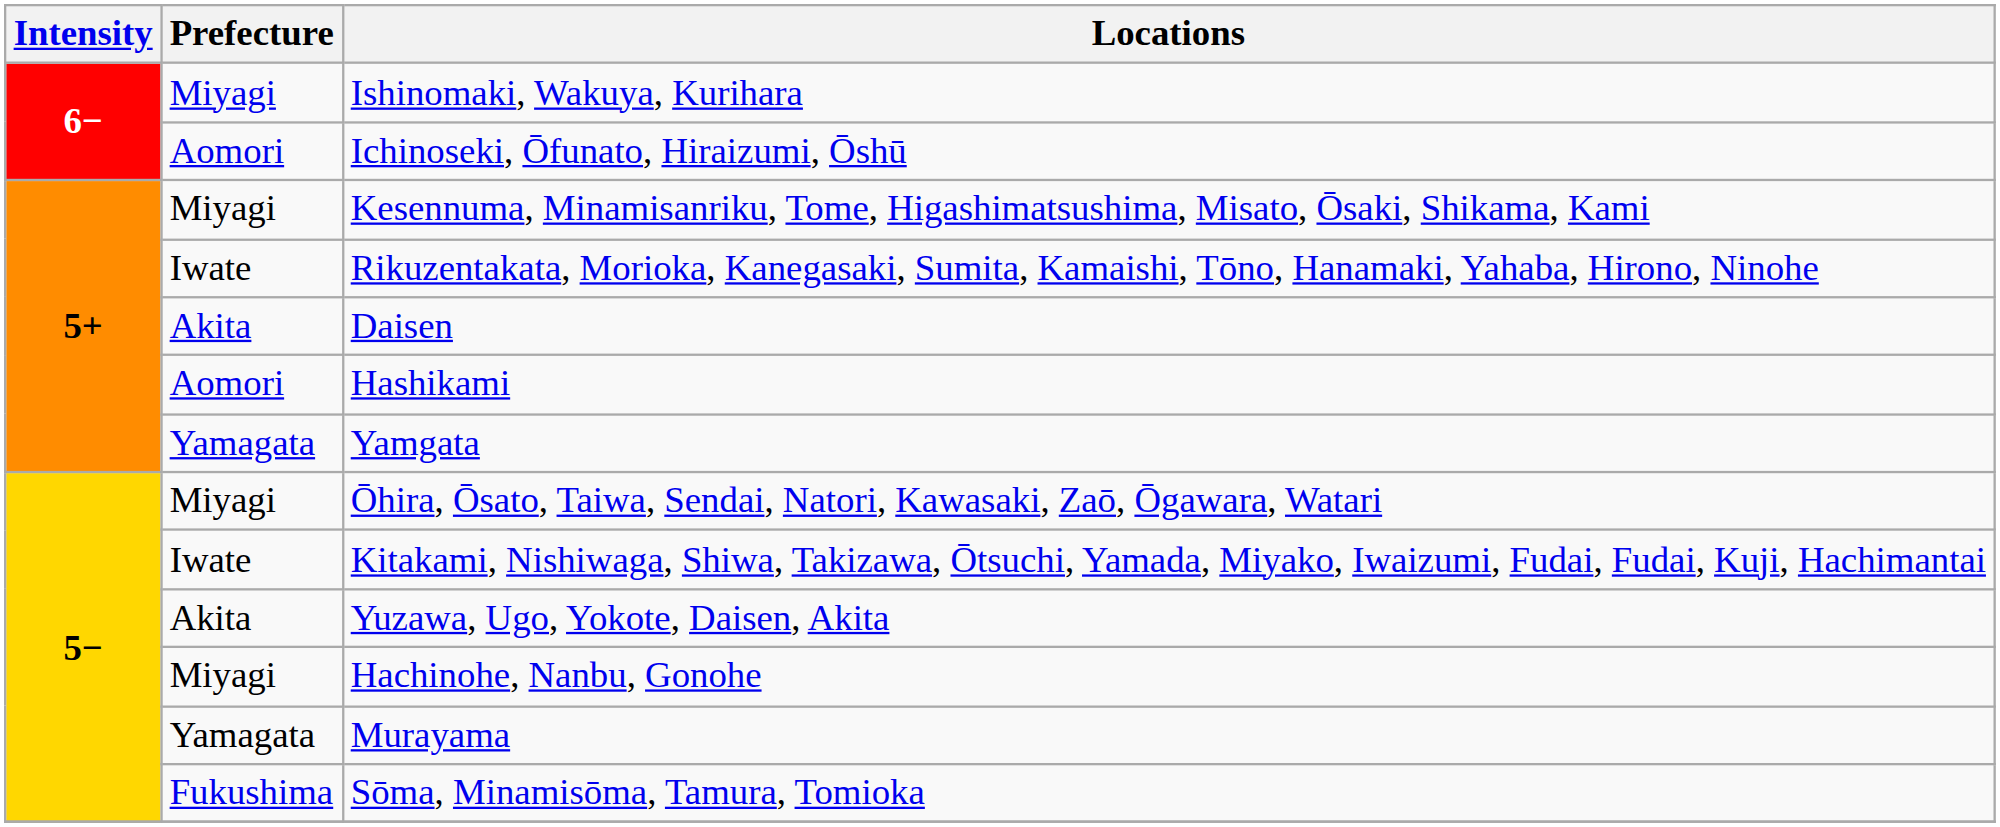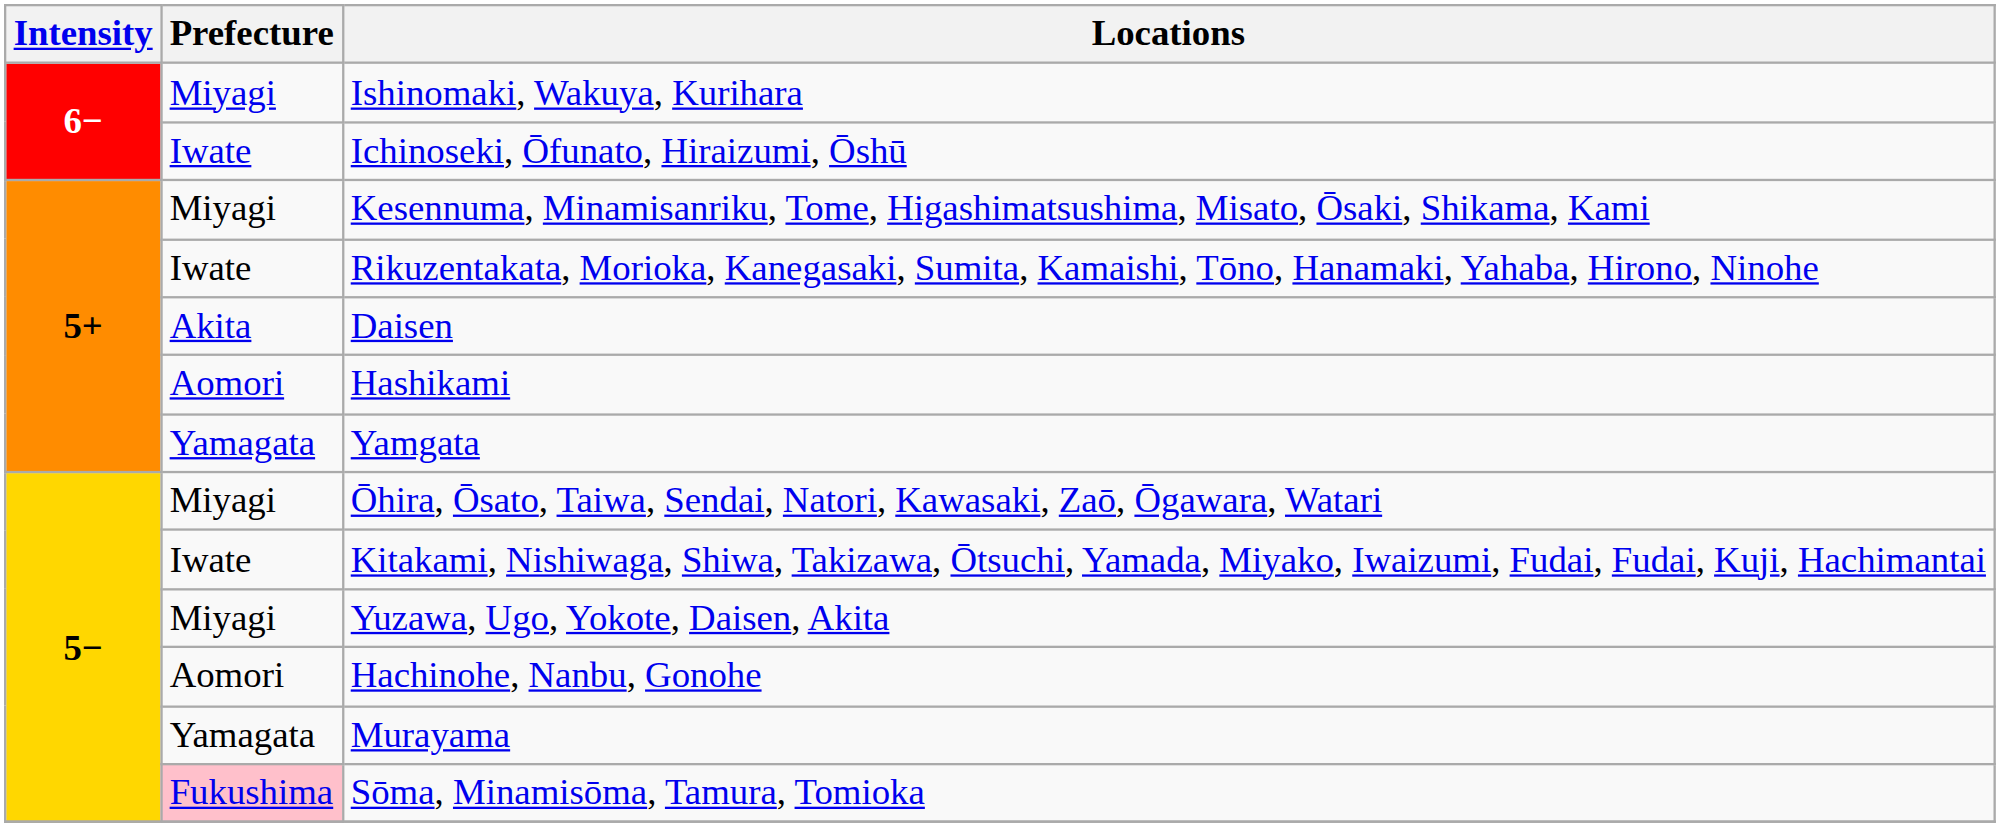Ichinoseki, Ōfunato, Hiraizumi, Ōshū | Prefecture: Aomori -> Iwate
Yuzawa, Ugo, Yokote, Daisen, Akita | Prefecture: Akita -> Miyagi
Hachinohe, Nanbu, Gonohe | Prefecture: Miyagi -> Aomori
Sōma, Minamisōma, Tamura, Tomioka | Prefecture: no background -> pink background
